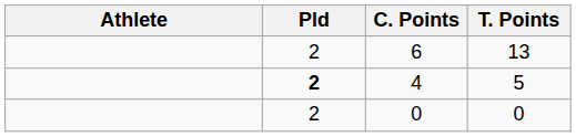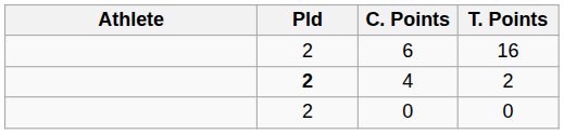6 | T. Points: 13 -> 16
4 | T. Points: 5 -> 2
